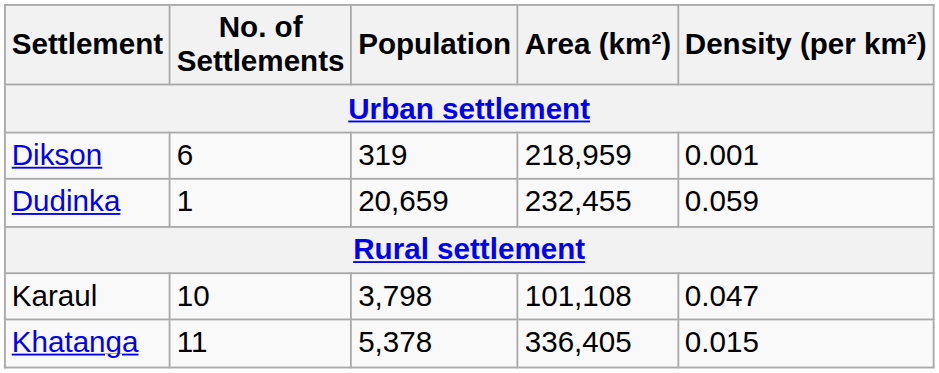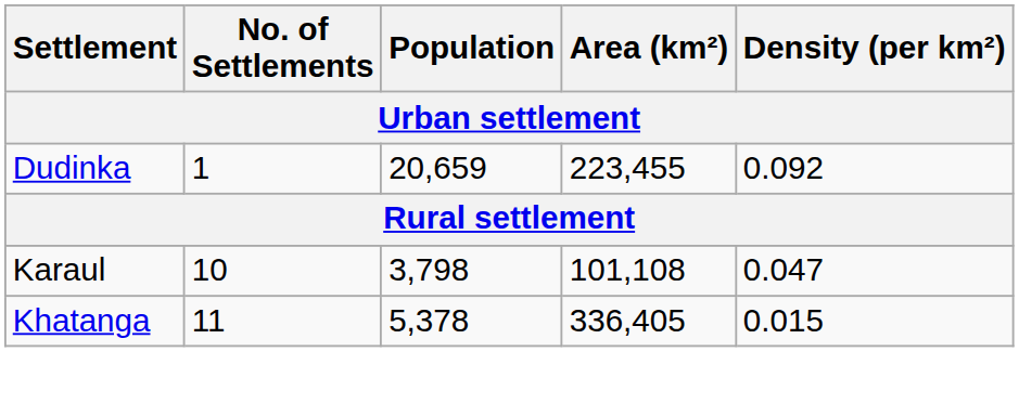- row: Dikson | 6 | 319 | 218,959 | 0.001
Dudinka | Area (km²): 232,455 -> 223,455
Dudinka | Density (per km²): 0.059 -> 0.092
